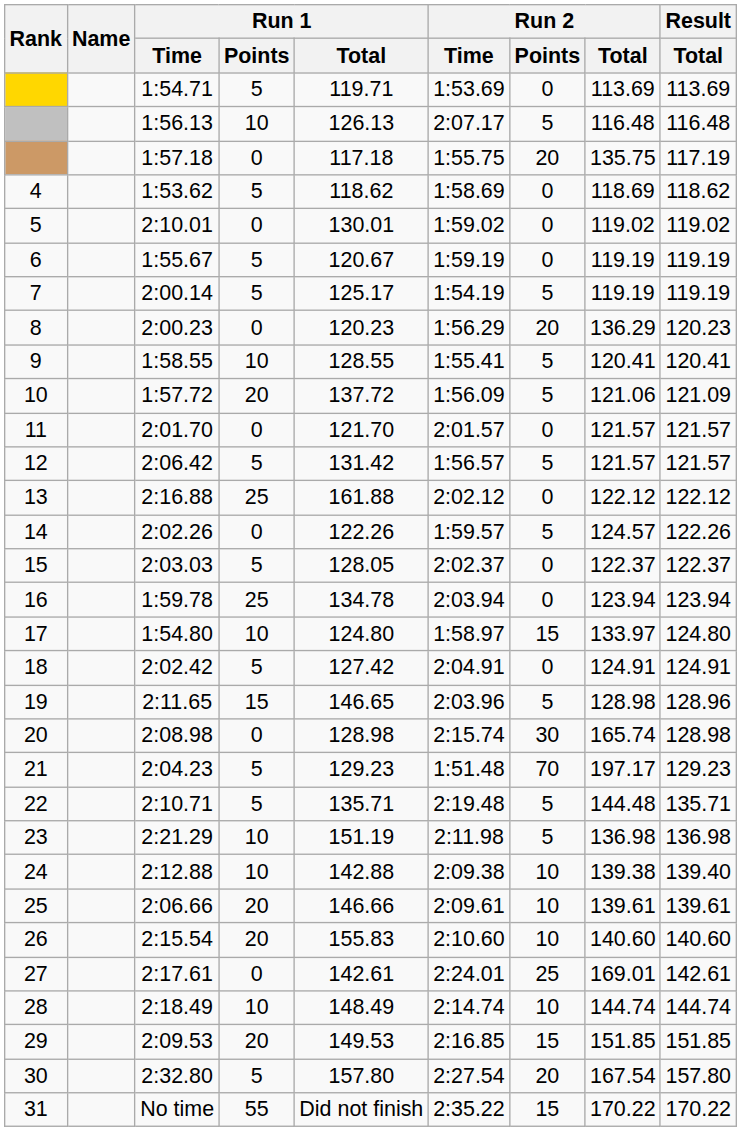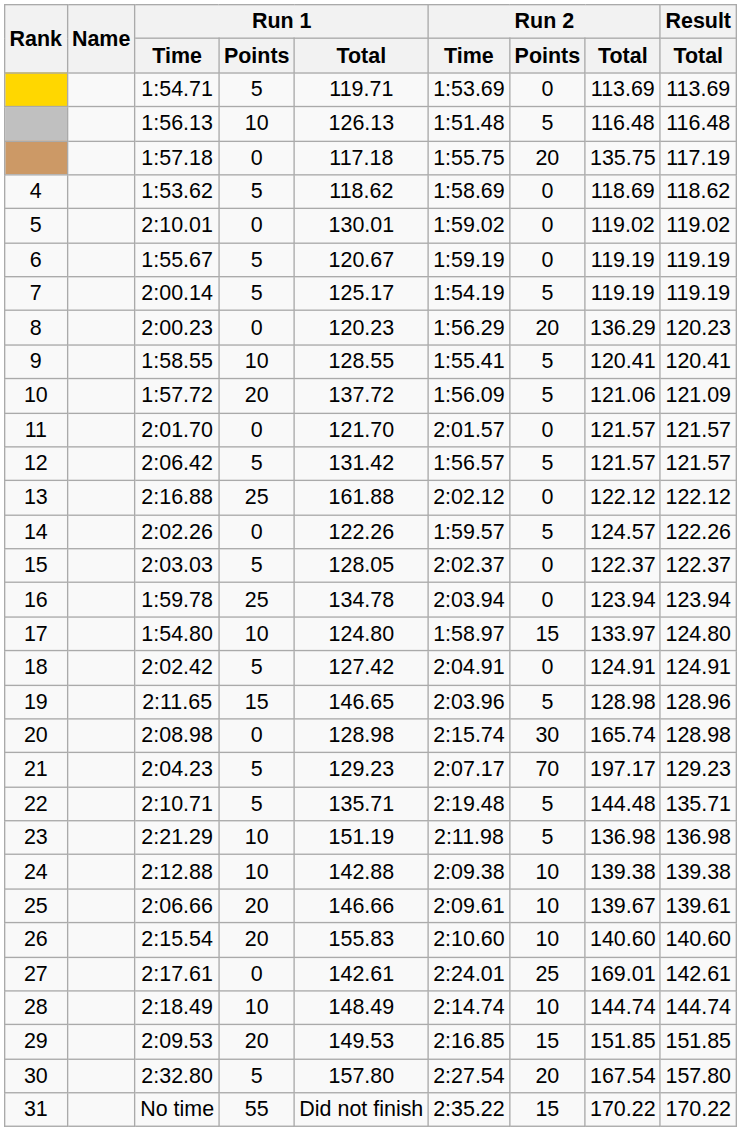1:56.13 | Run 2 / Time: 2:07.17 -> 1:51.48
2:04.23 | Run 2 / Time: 1:51.48 -> 2:07.17
2:12.88 | Result / Total: 139.40 -> 139.38
2:06.66 | Run 2 / Total: 139.61 -> 139.67
